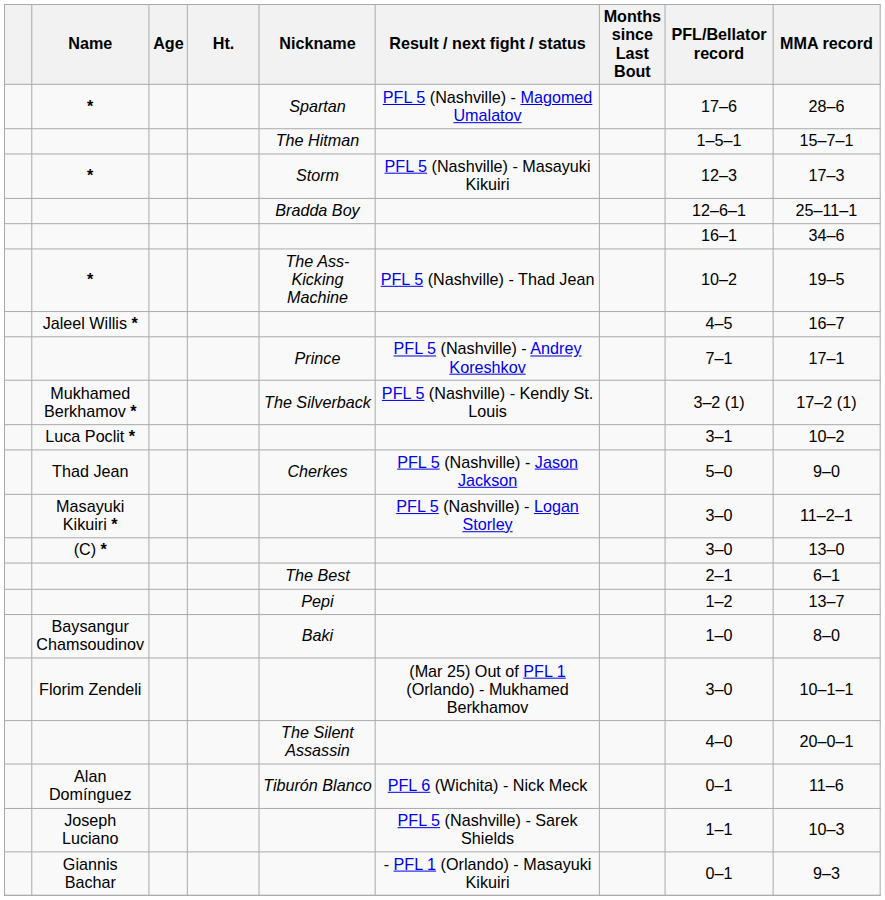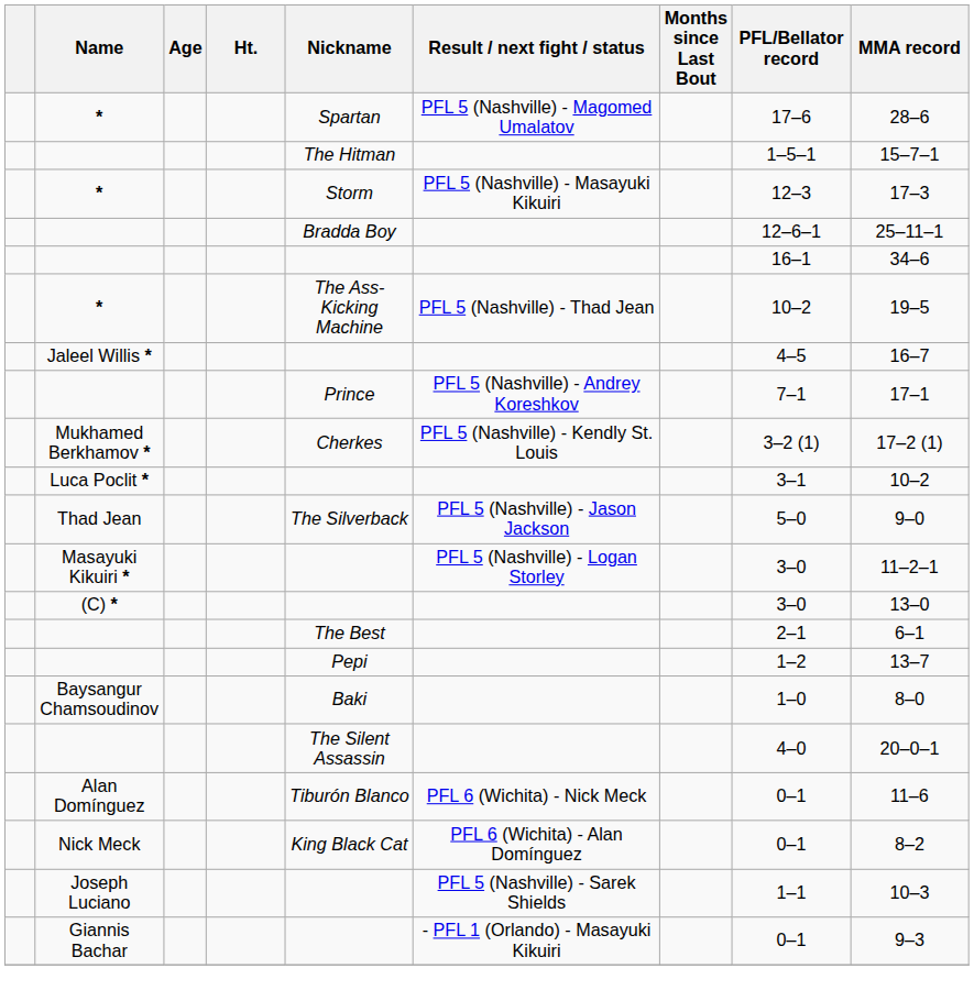Mukhamed Berkhamov * | Nickname: The Silverback -> Cherkes
Thad Jean | Nickname: Cherkes -> The Silverback
- row: Florim Zendeli | (Mar 25) Out of PFL 1 (Orlando) - Mukhamed Berkhamov | 3–0 | 10–1–1
+ row: Nick Meck | King Black Cat | PFL 6 (Wichita) - Alan Domínguez | 0–1 | 8–2
